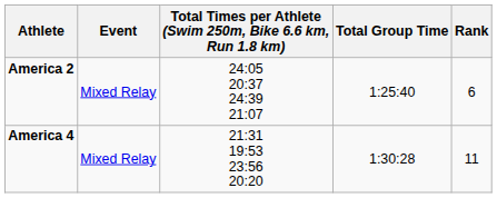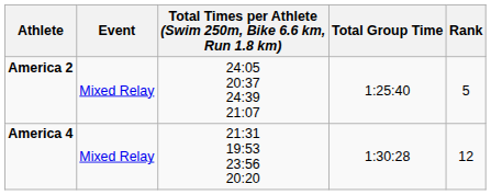America 2 | Rank: 6 -> 5
America 4 | Rank: 11 -> 12
